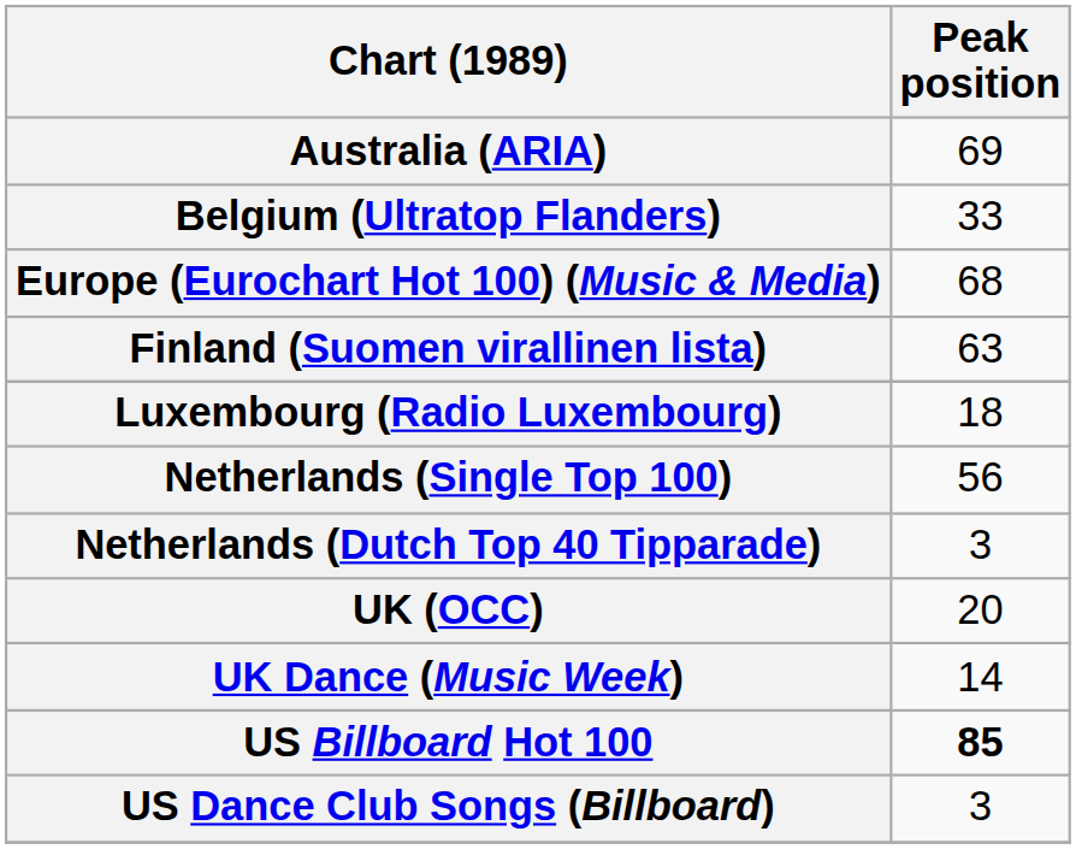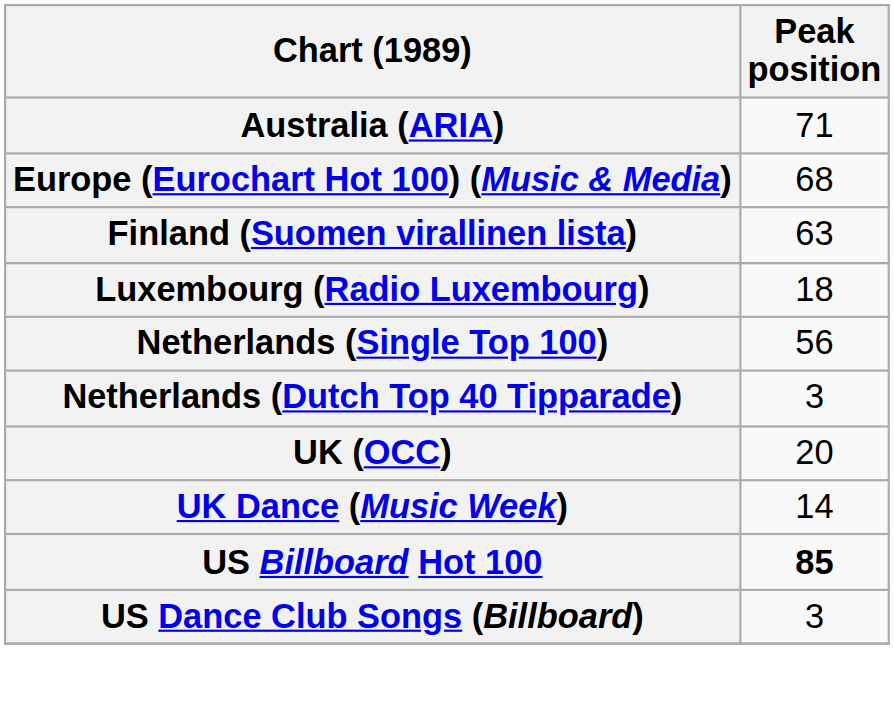Australia (ARIA) | Peak position: 69 -> 71
- row: Belgium (Ultratop Flanders) | 33
